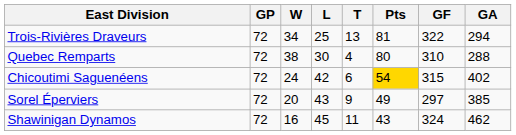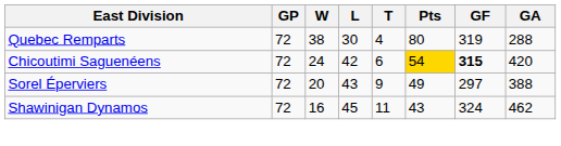- row: Trois-Rivières Draveurs | 72 | 34 | 25 | 13 | 81 | 322 | 294
Quebec Remparts | GF: 310 -> 319
Chicoutimi Saguenéens | GF: normal -> bold
Chicoutimi Saguenéens | GA: 402 -> 420
Sorel Éperviers | GA: 385 -> 388
